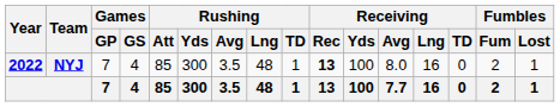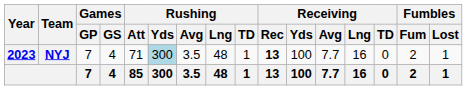NYJ | Year: 2022 -> 2023
NYJ | Rushing / Att: 85 -> 71
NYJ | Rushing / Yds: no background -> lightblue background
NYJ | Receiving / Avg: 8.0 -> 7.7
